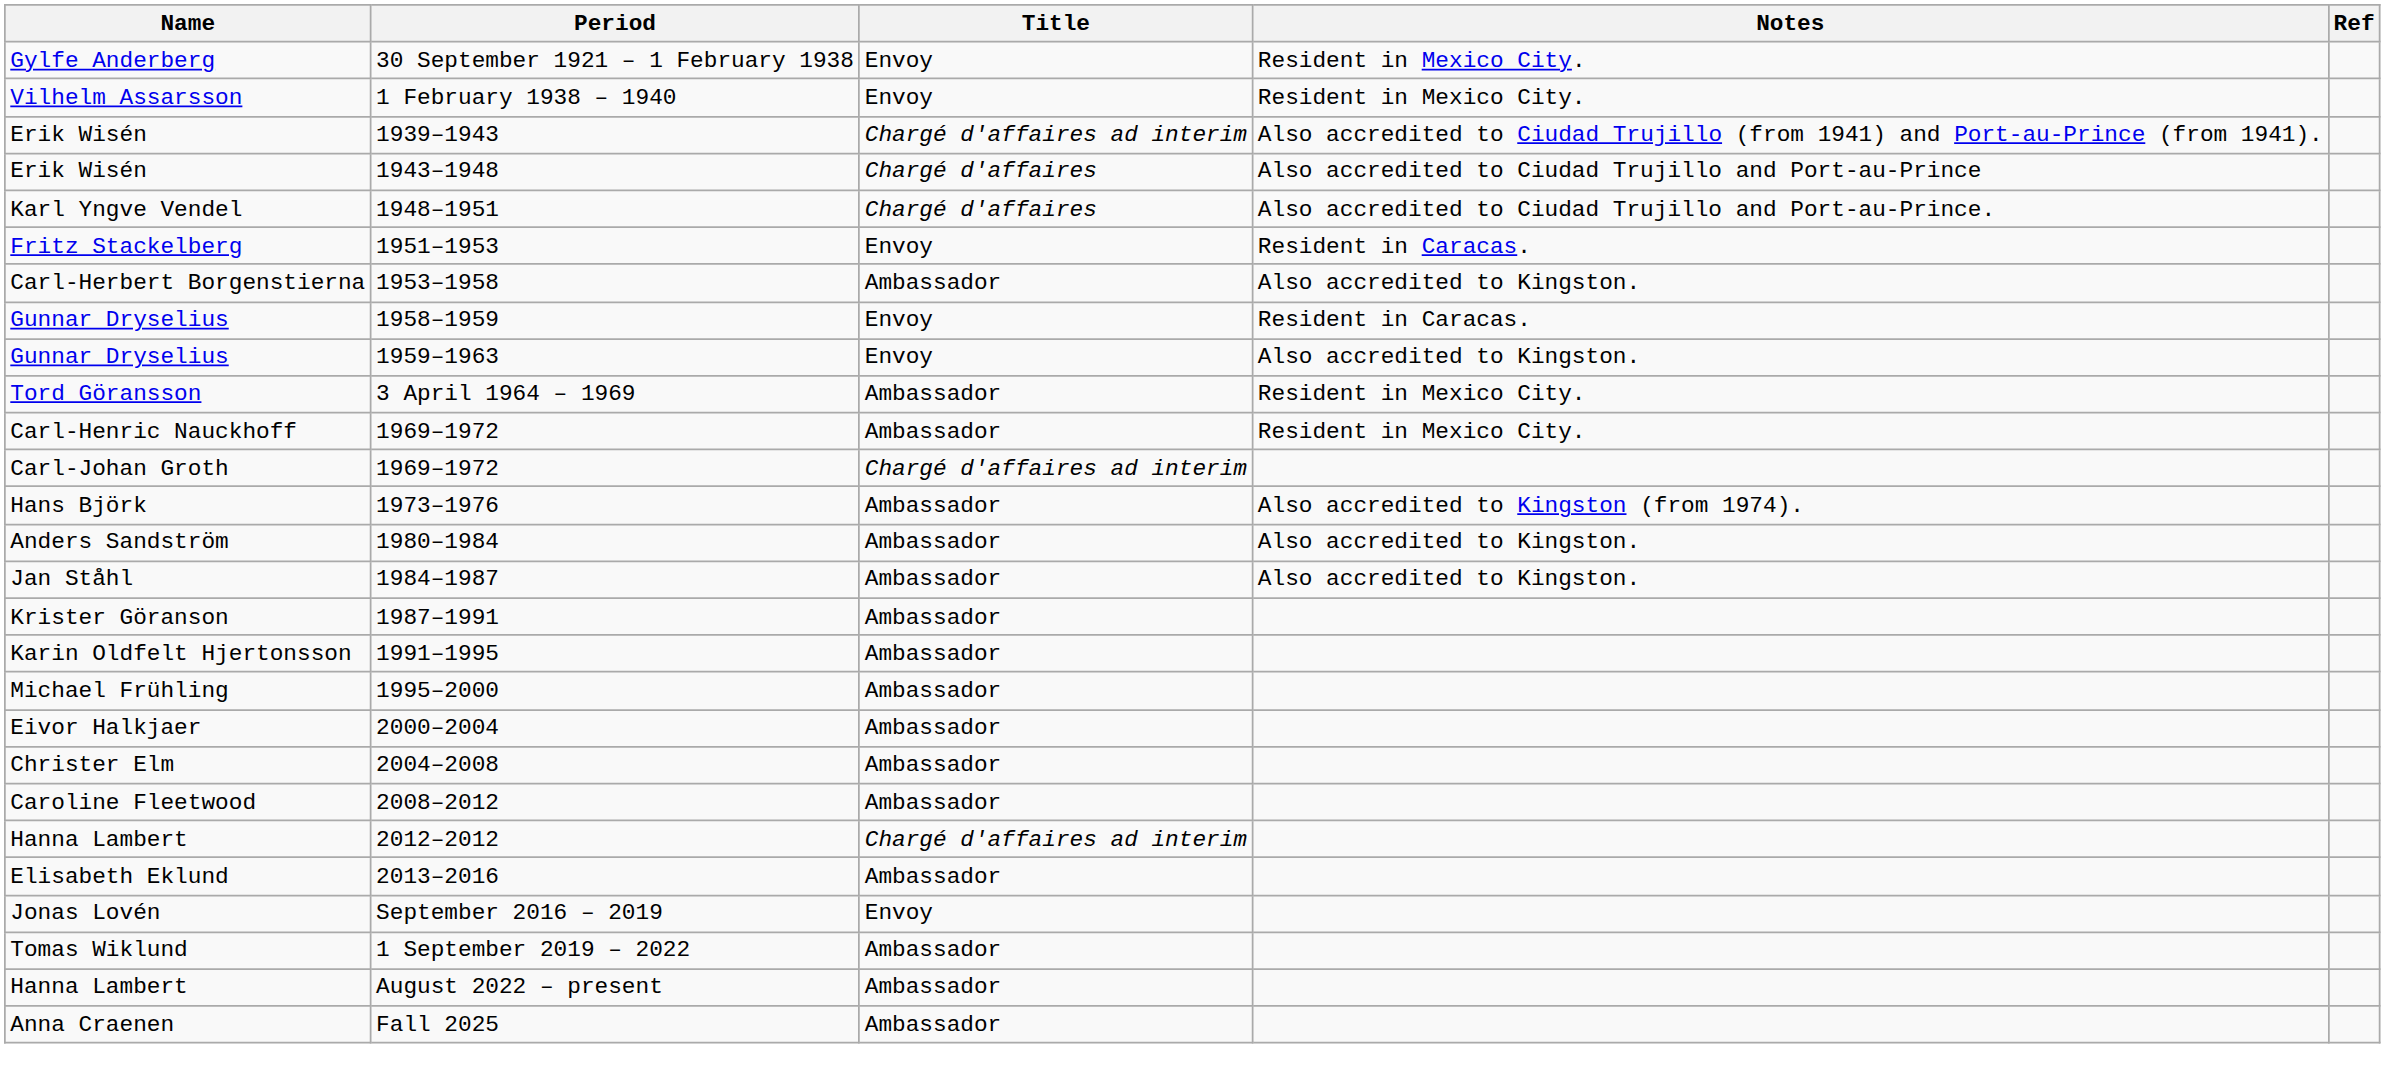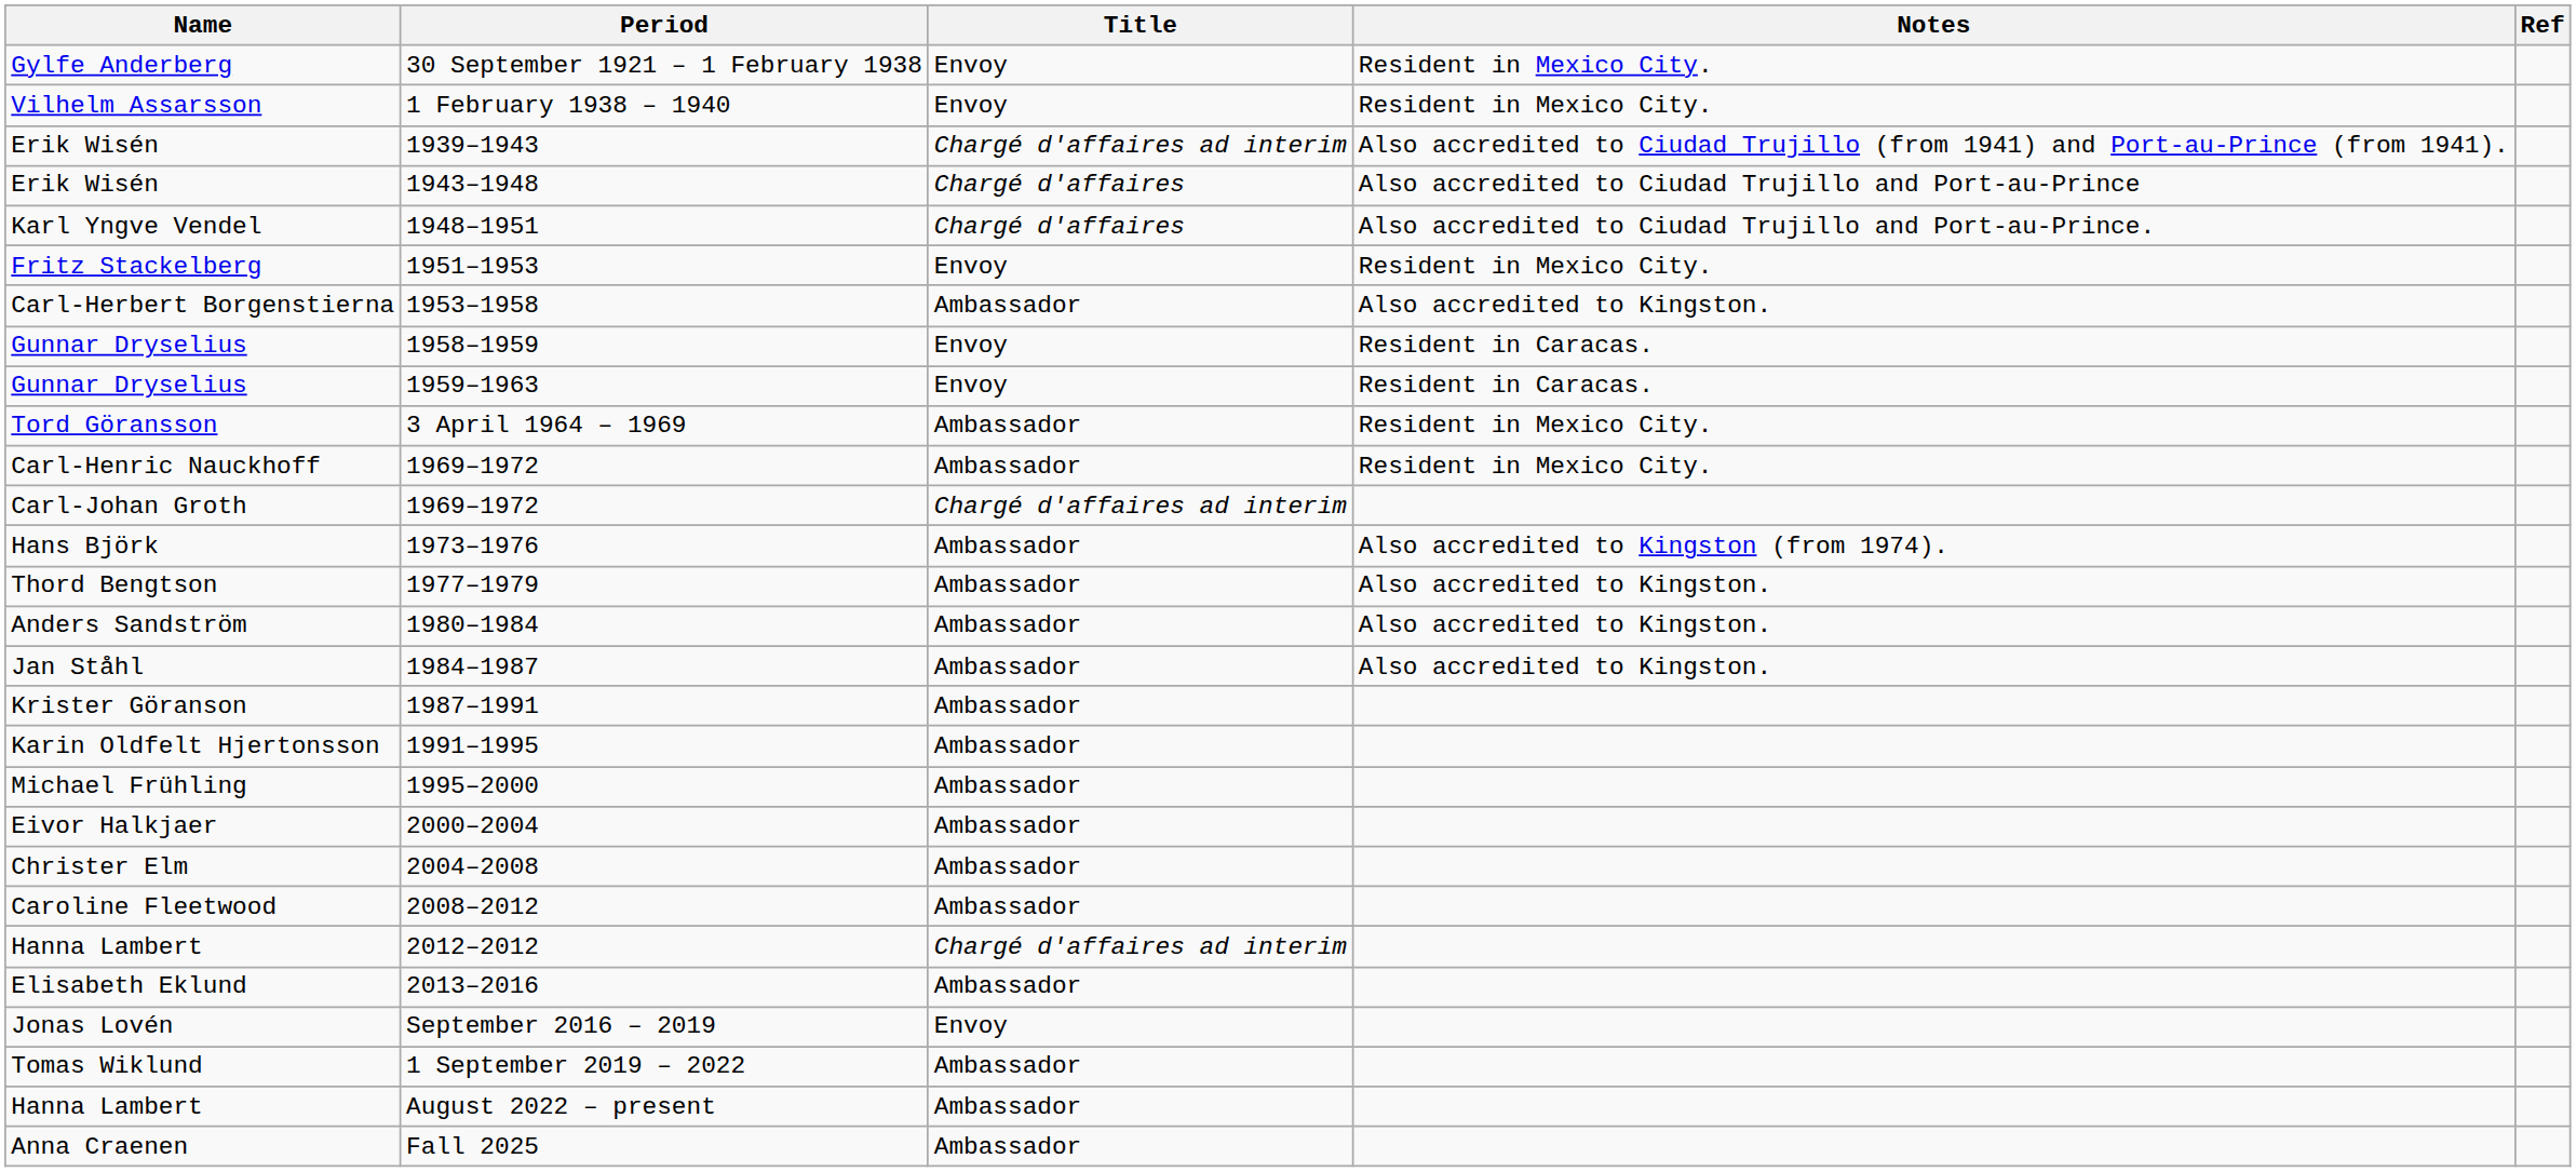1951–1953 | Notes: Resident in Caracas. -> Resident in Mexico City.
1959–1963 | Notes: Also accredited to Kingston. -> Resident in Caracas.
+ row: Thord Bengtson | 1977–1979 | Ambassador | Also accredited to Kingston.
